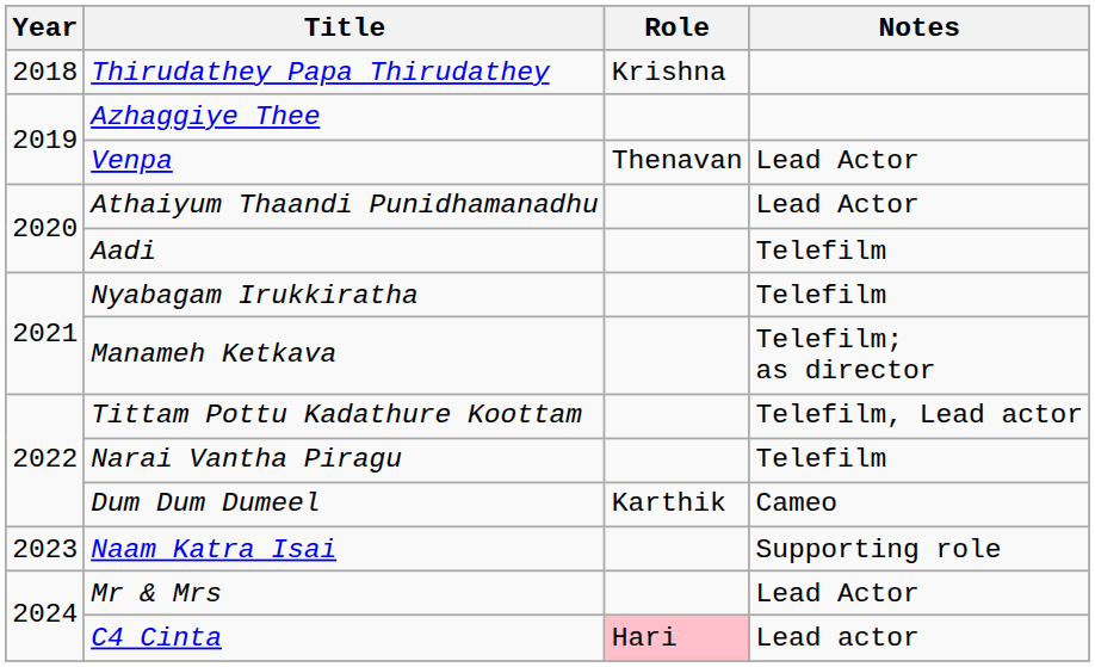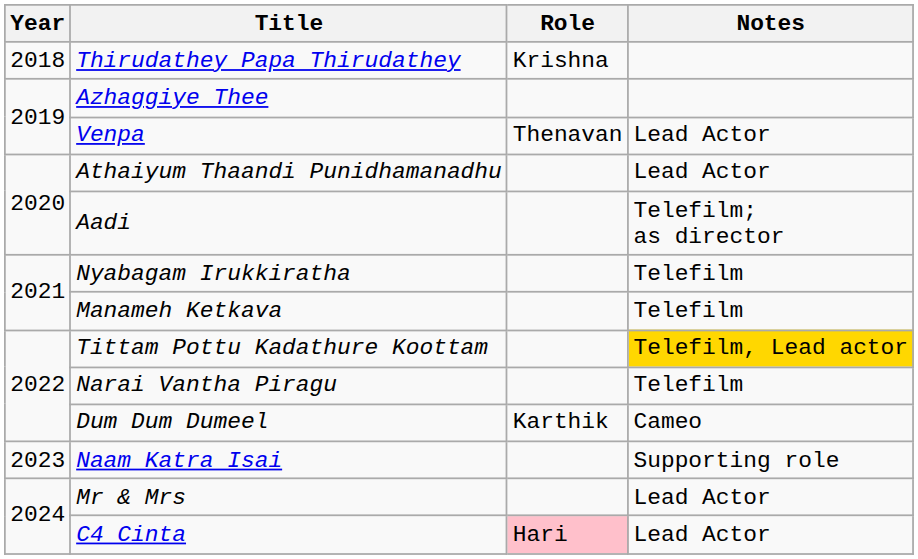Aadi | Notes: Telefilm -> Telefilm; as director
Manameh Ketkava | Notes: Telefilm; as director -> Telefilm
Tittam Pottu Kadathure Koottam | Notes: no background -> gold background
C4 Cinta | Notes: Lead actor -> Lead Actor
